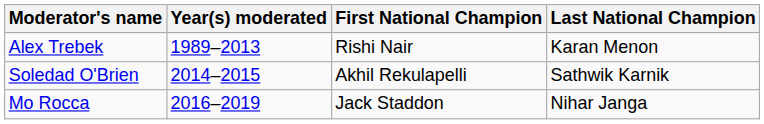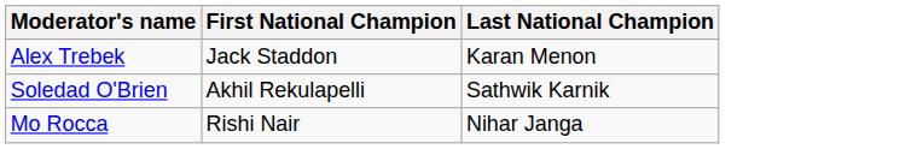- column: Year(s) moderated | 1989–2013 | 2014–2015 | 2016–2019
Alex Trebek | First National Champion: Rishi Nair -> Jack Staddon
Mo Rocca | First National Champion: Jack Staddon -> Rishi Nair
